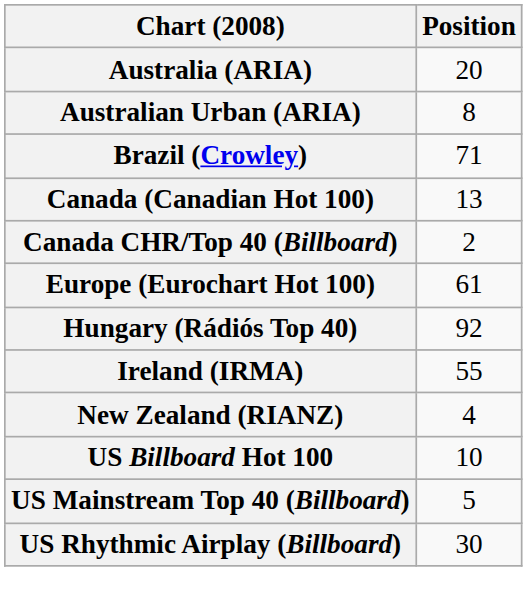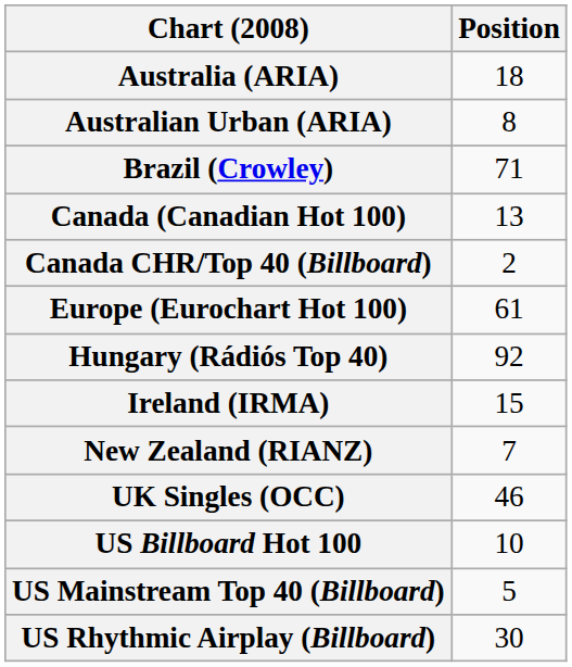Australia (ARIA) | Position: 20 -> 18
Ireland (IRMA) | Position: 55 -> 15
New Zealand (RIANZ) | Position: 4 -> 7
+ row: UK Singles (OCC) | 46
